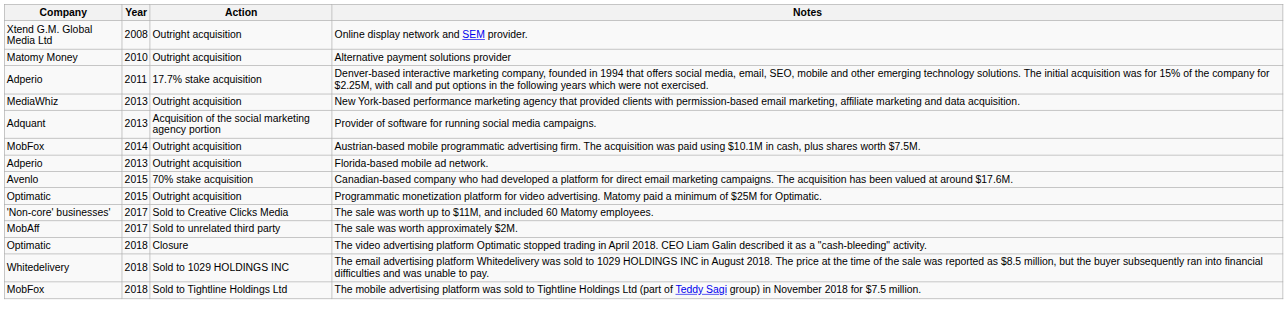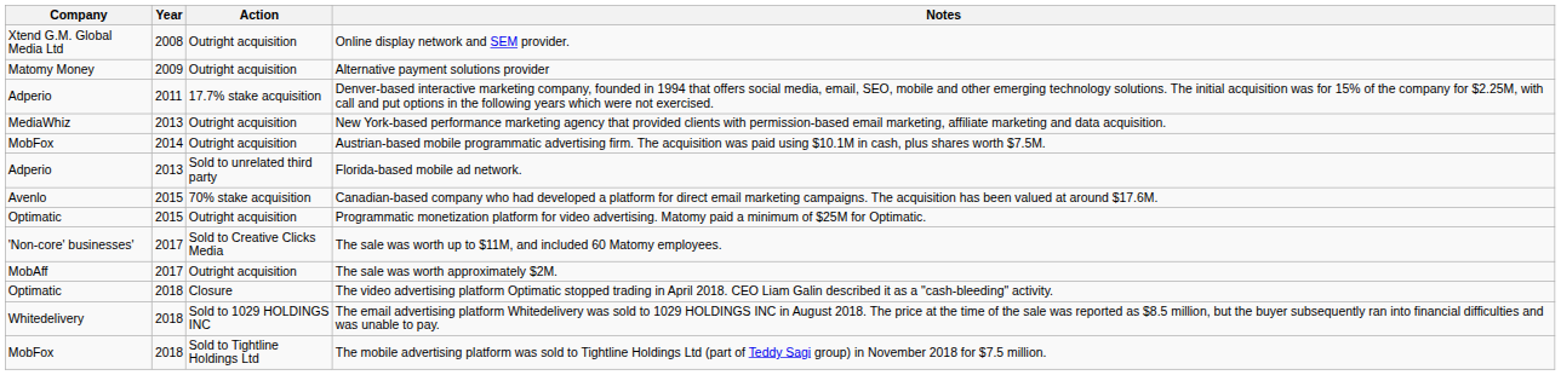Alternative payment solutions provider | Year: 2010 -> 2009
- row: Adquant | 2013 | Acquisition of the social marketing agency portion | Provider of software for running social media campaigns.
Florida-based mobile ad network. | Action: Outright acquisition -> Sold to unrelated third party
The sale was worth approximately $2M. | Action: Sold to unrelated third party -> Outright acquisition
